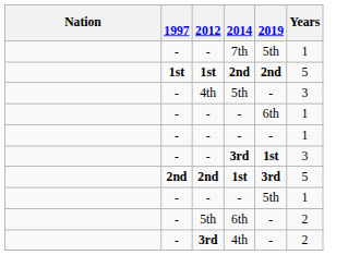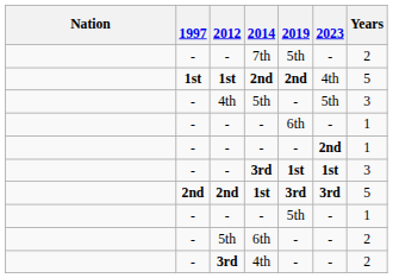+ column: 2023 | - | 4th | 5th | - | 2nd | 1st | 3rd | - | - | -
7th | Years: 1 -> 2
